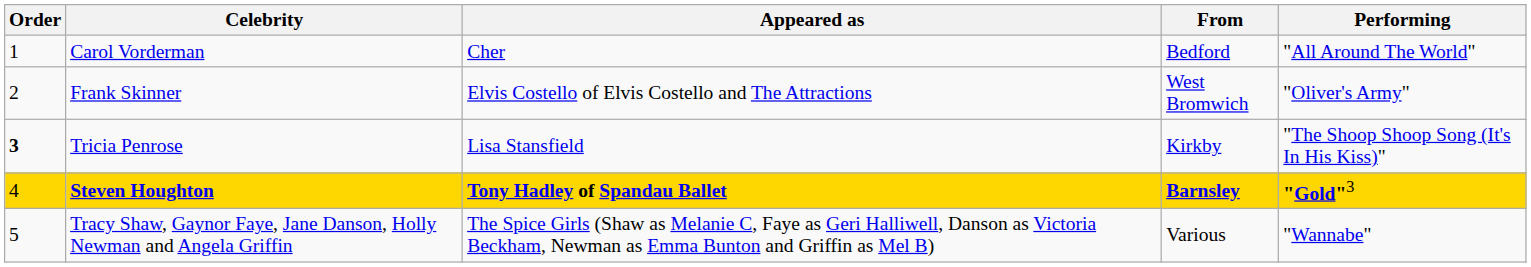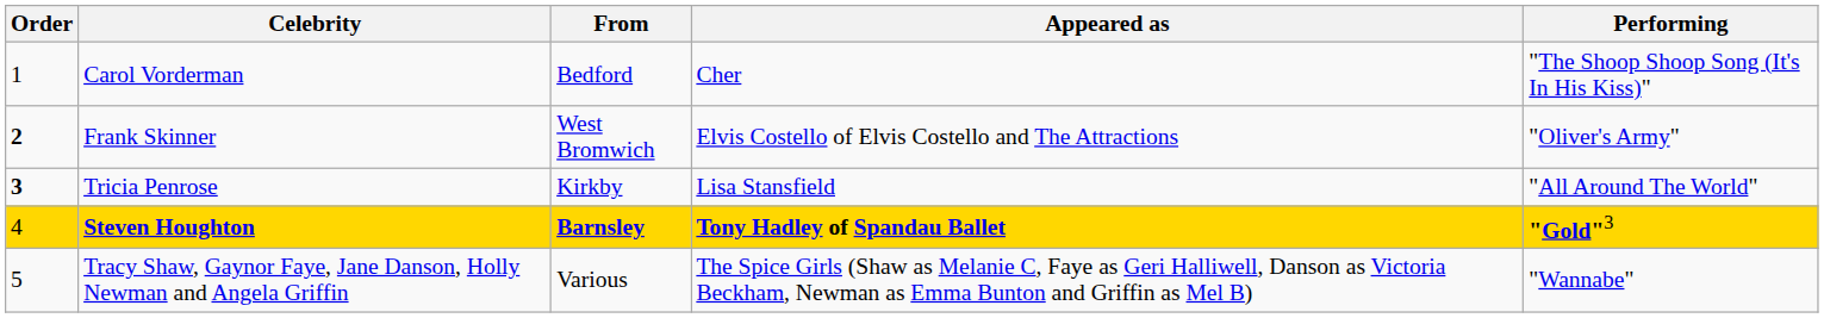columns swapped: From <-> Appeared as
Carol Vorderman | Performing: "All Around The World" -> "The Shoop Shoop Song (It's In His Kiss)"
Frank Skinner | Order: normal -> bold
Tricia Penrose | Performing: "The Shoop Shoop Song (It's In His Kiss)" -> "All Around The World"
